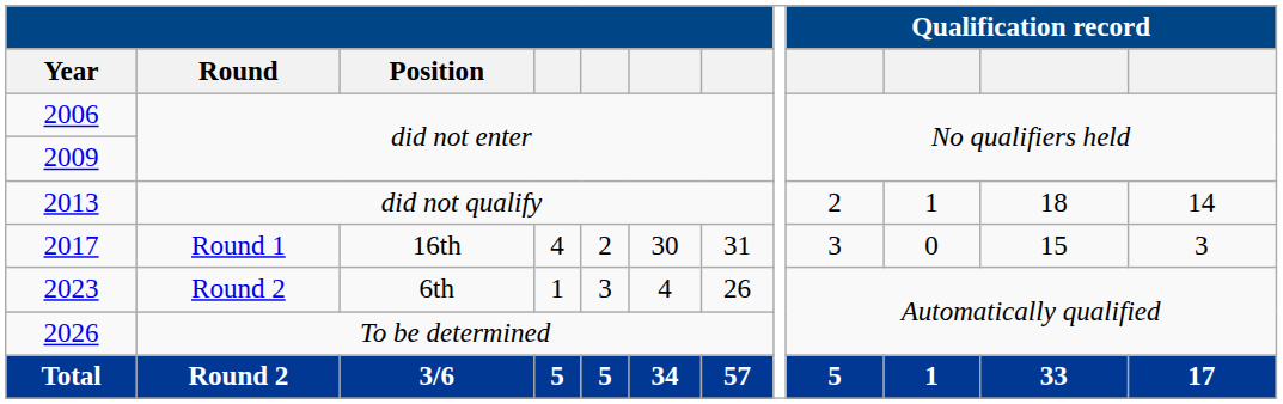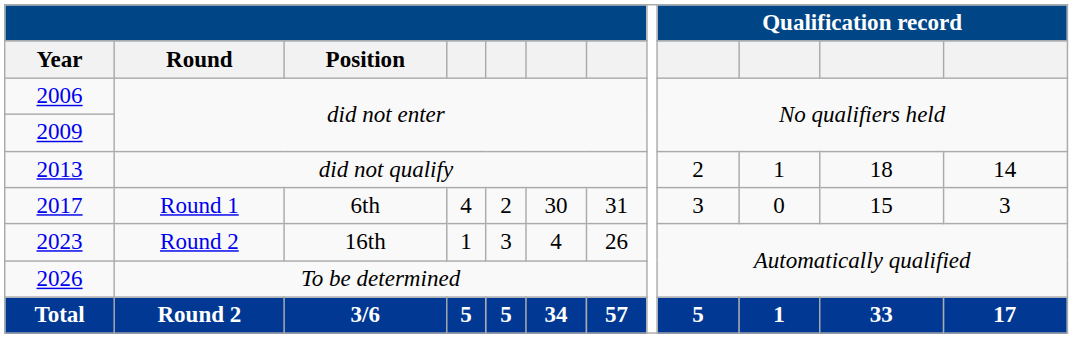2017 | Position: 16th -> 6th
2023 | Position: 6th -> 16th
